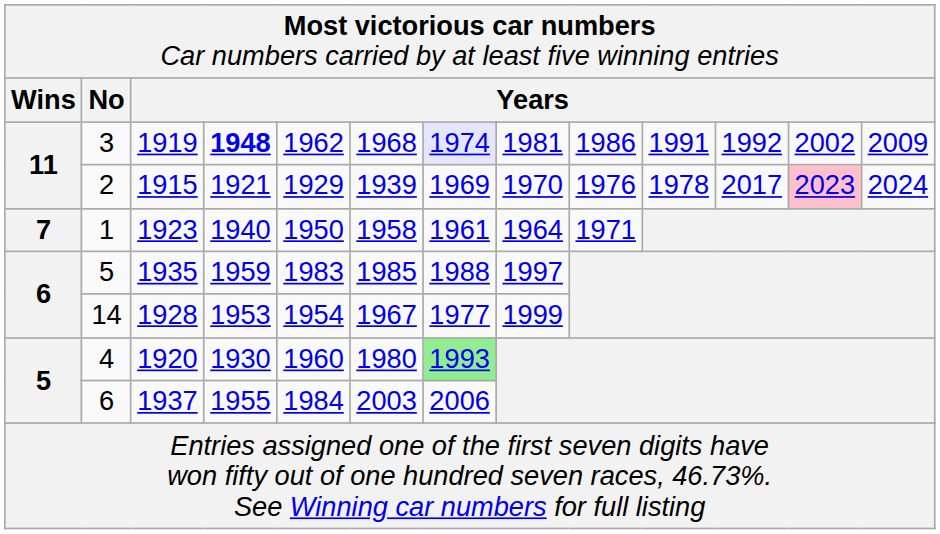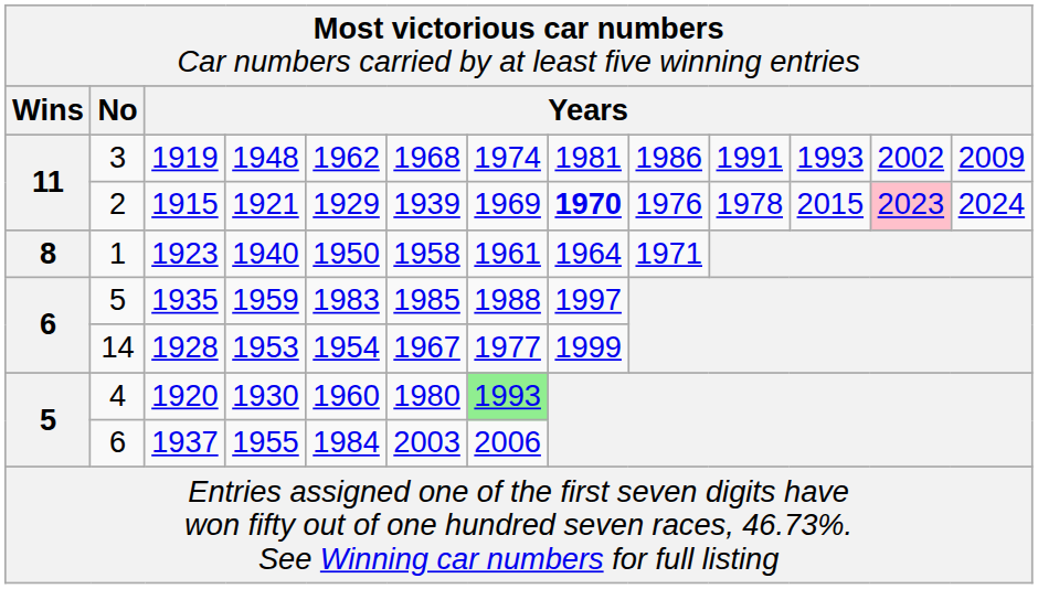3 | column 4: bold -> normal
3 | column 7: lavender background -> no background
3 | column 11: 1992 -> 1993
2 | column 8: normal -> bold
2 | column 11: 2017 -> 2015
1 | column 1: 7 -> 8
